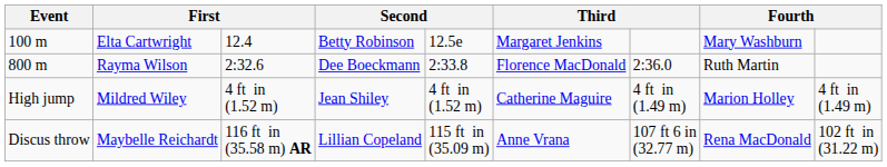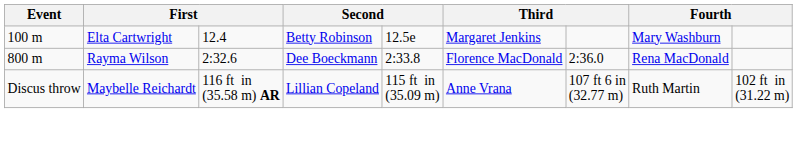800 m | column 8: Ruth Martin -> Rena MacDonald
- row: High jump | Mildred Wiley | 4 ft in (1.52 m) | Jean Shiley | 4 ft in (1.52 m) | Catherine Maguire | 4 ft in (1.49 m) | Marion Holley | 4 ft in (1.49 m)
Discus throw | column 8: Rena MacDonald -> Ruth Martin
